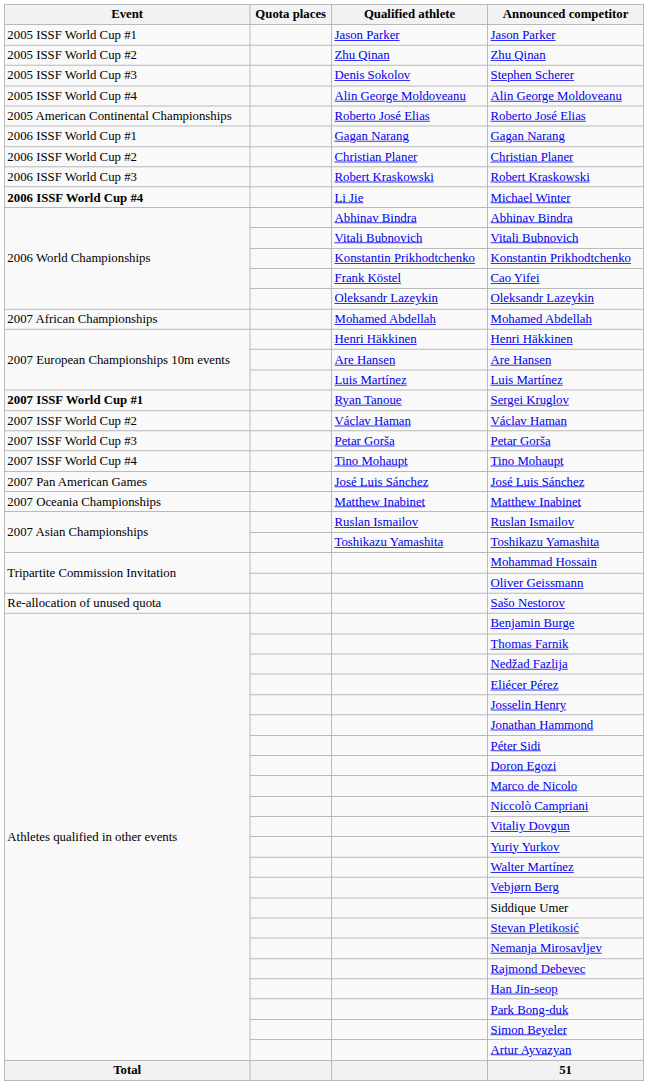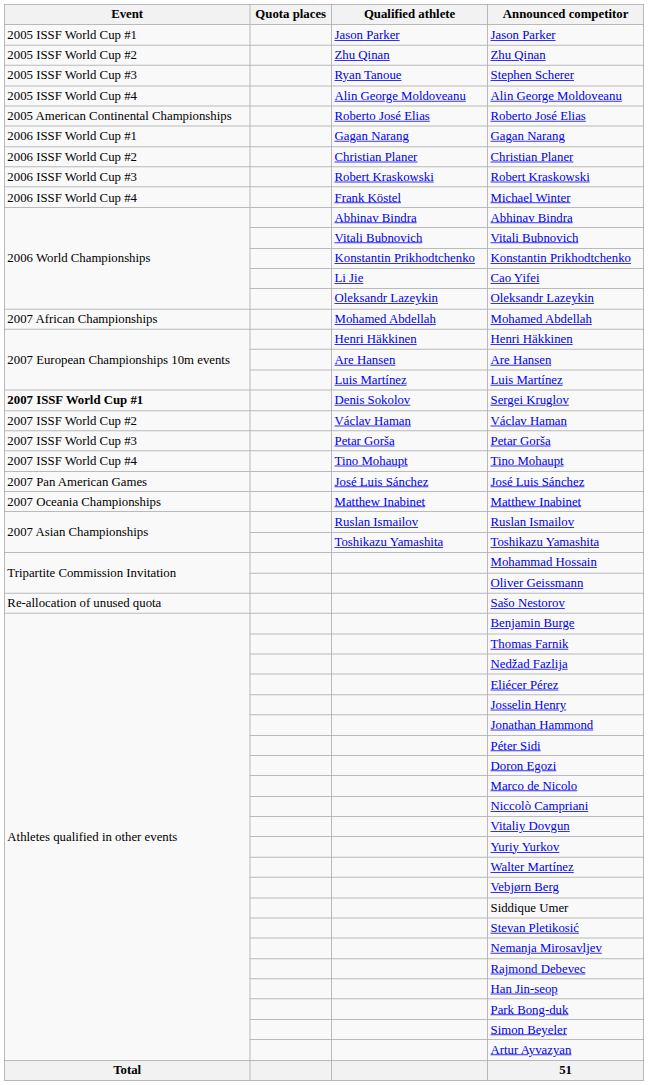Stephen Scherer | Qualified athlete: Denis Sokolov -> Ryan Tanoue
Michael Winter | Event: bold -> normal
Michael Winter | Qualified athlete: Li Jie -> Frank Köstel
Cao Yifei | Qualified athlete: Frank Köstel -> Li Jie
Sergei Kruglov | Qualified athlete: Ryan Tanoue -> Denis Sokolov
